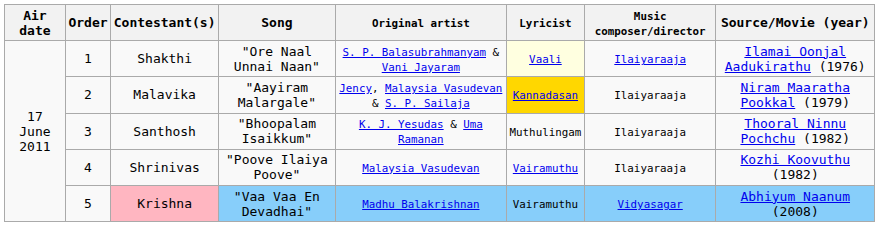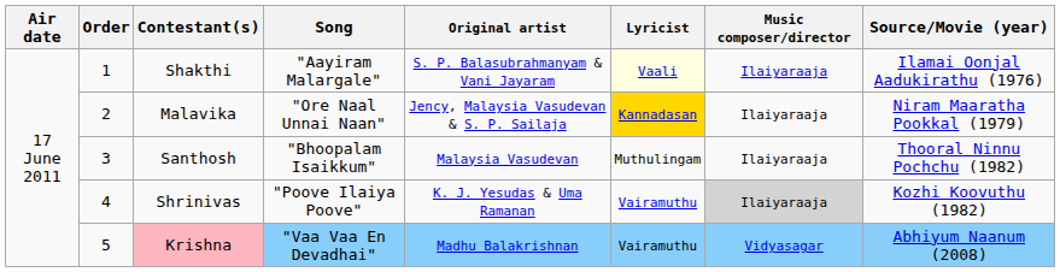Shakthi | Song: "Ore Naal Unnai Naan" -> "Aayiram Malargale"
Malavika | Song: "Aayiram Malargale" -> "Ore Naal Unnai Naan"
Santhosh | Original artist: K. J. Yesudas & Uma Ramanan -> Malaysia Vasudevan
Shrinivas | Original artist: Malaysia Vasudevan -> K. J. Yesudas & Uma Ramanan
Shrinivas | Music composer/director: no background -> lightgrey background
